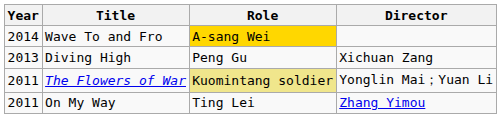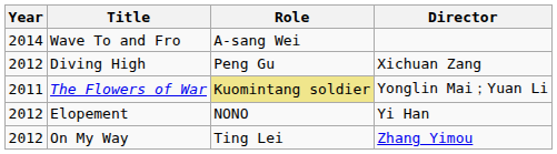Wave To and Fro | Role: gold background -> no background
Diving High | Year: 2013 -> 2012
+ row: 2012 | Elopement | NONO | Yi Han
On My Way | Year: 2011 -> 2012
